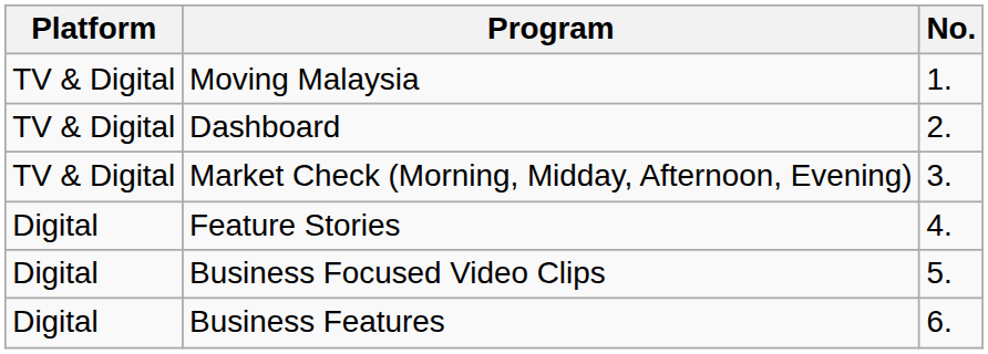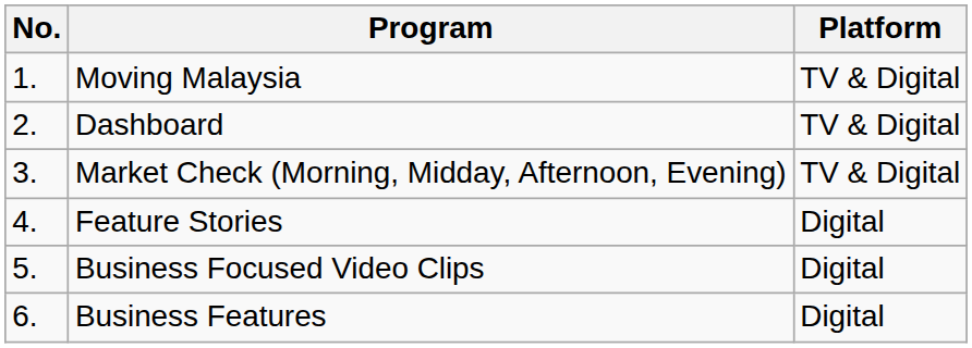columns swapped: No. <-> Platform
